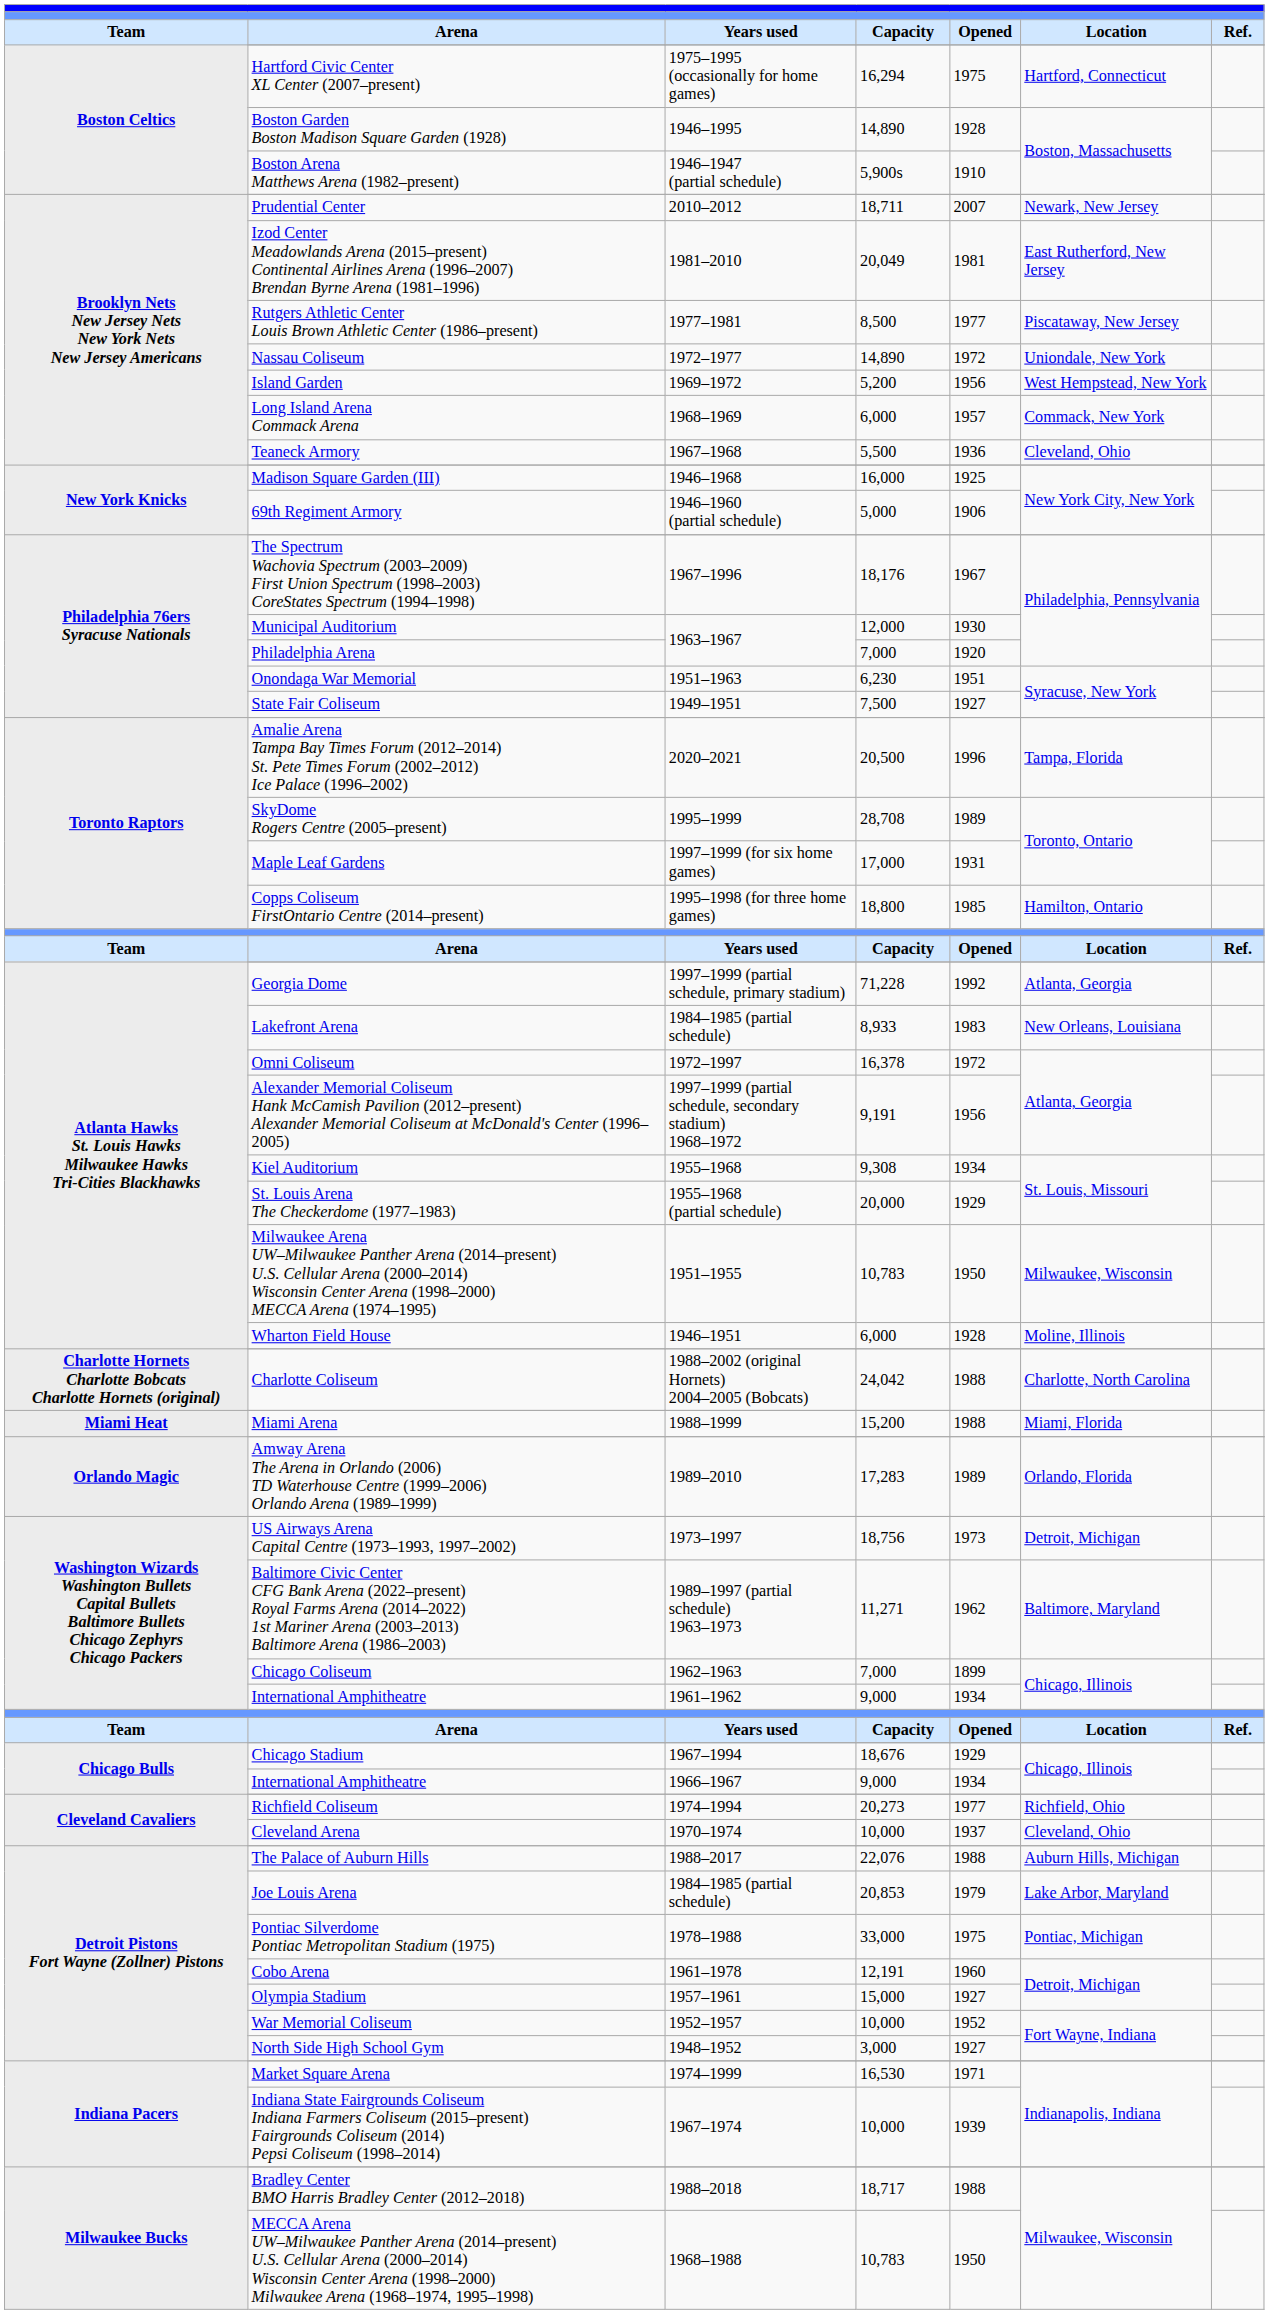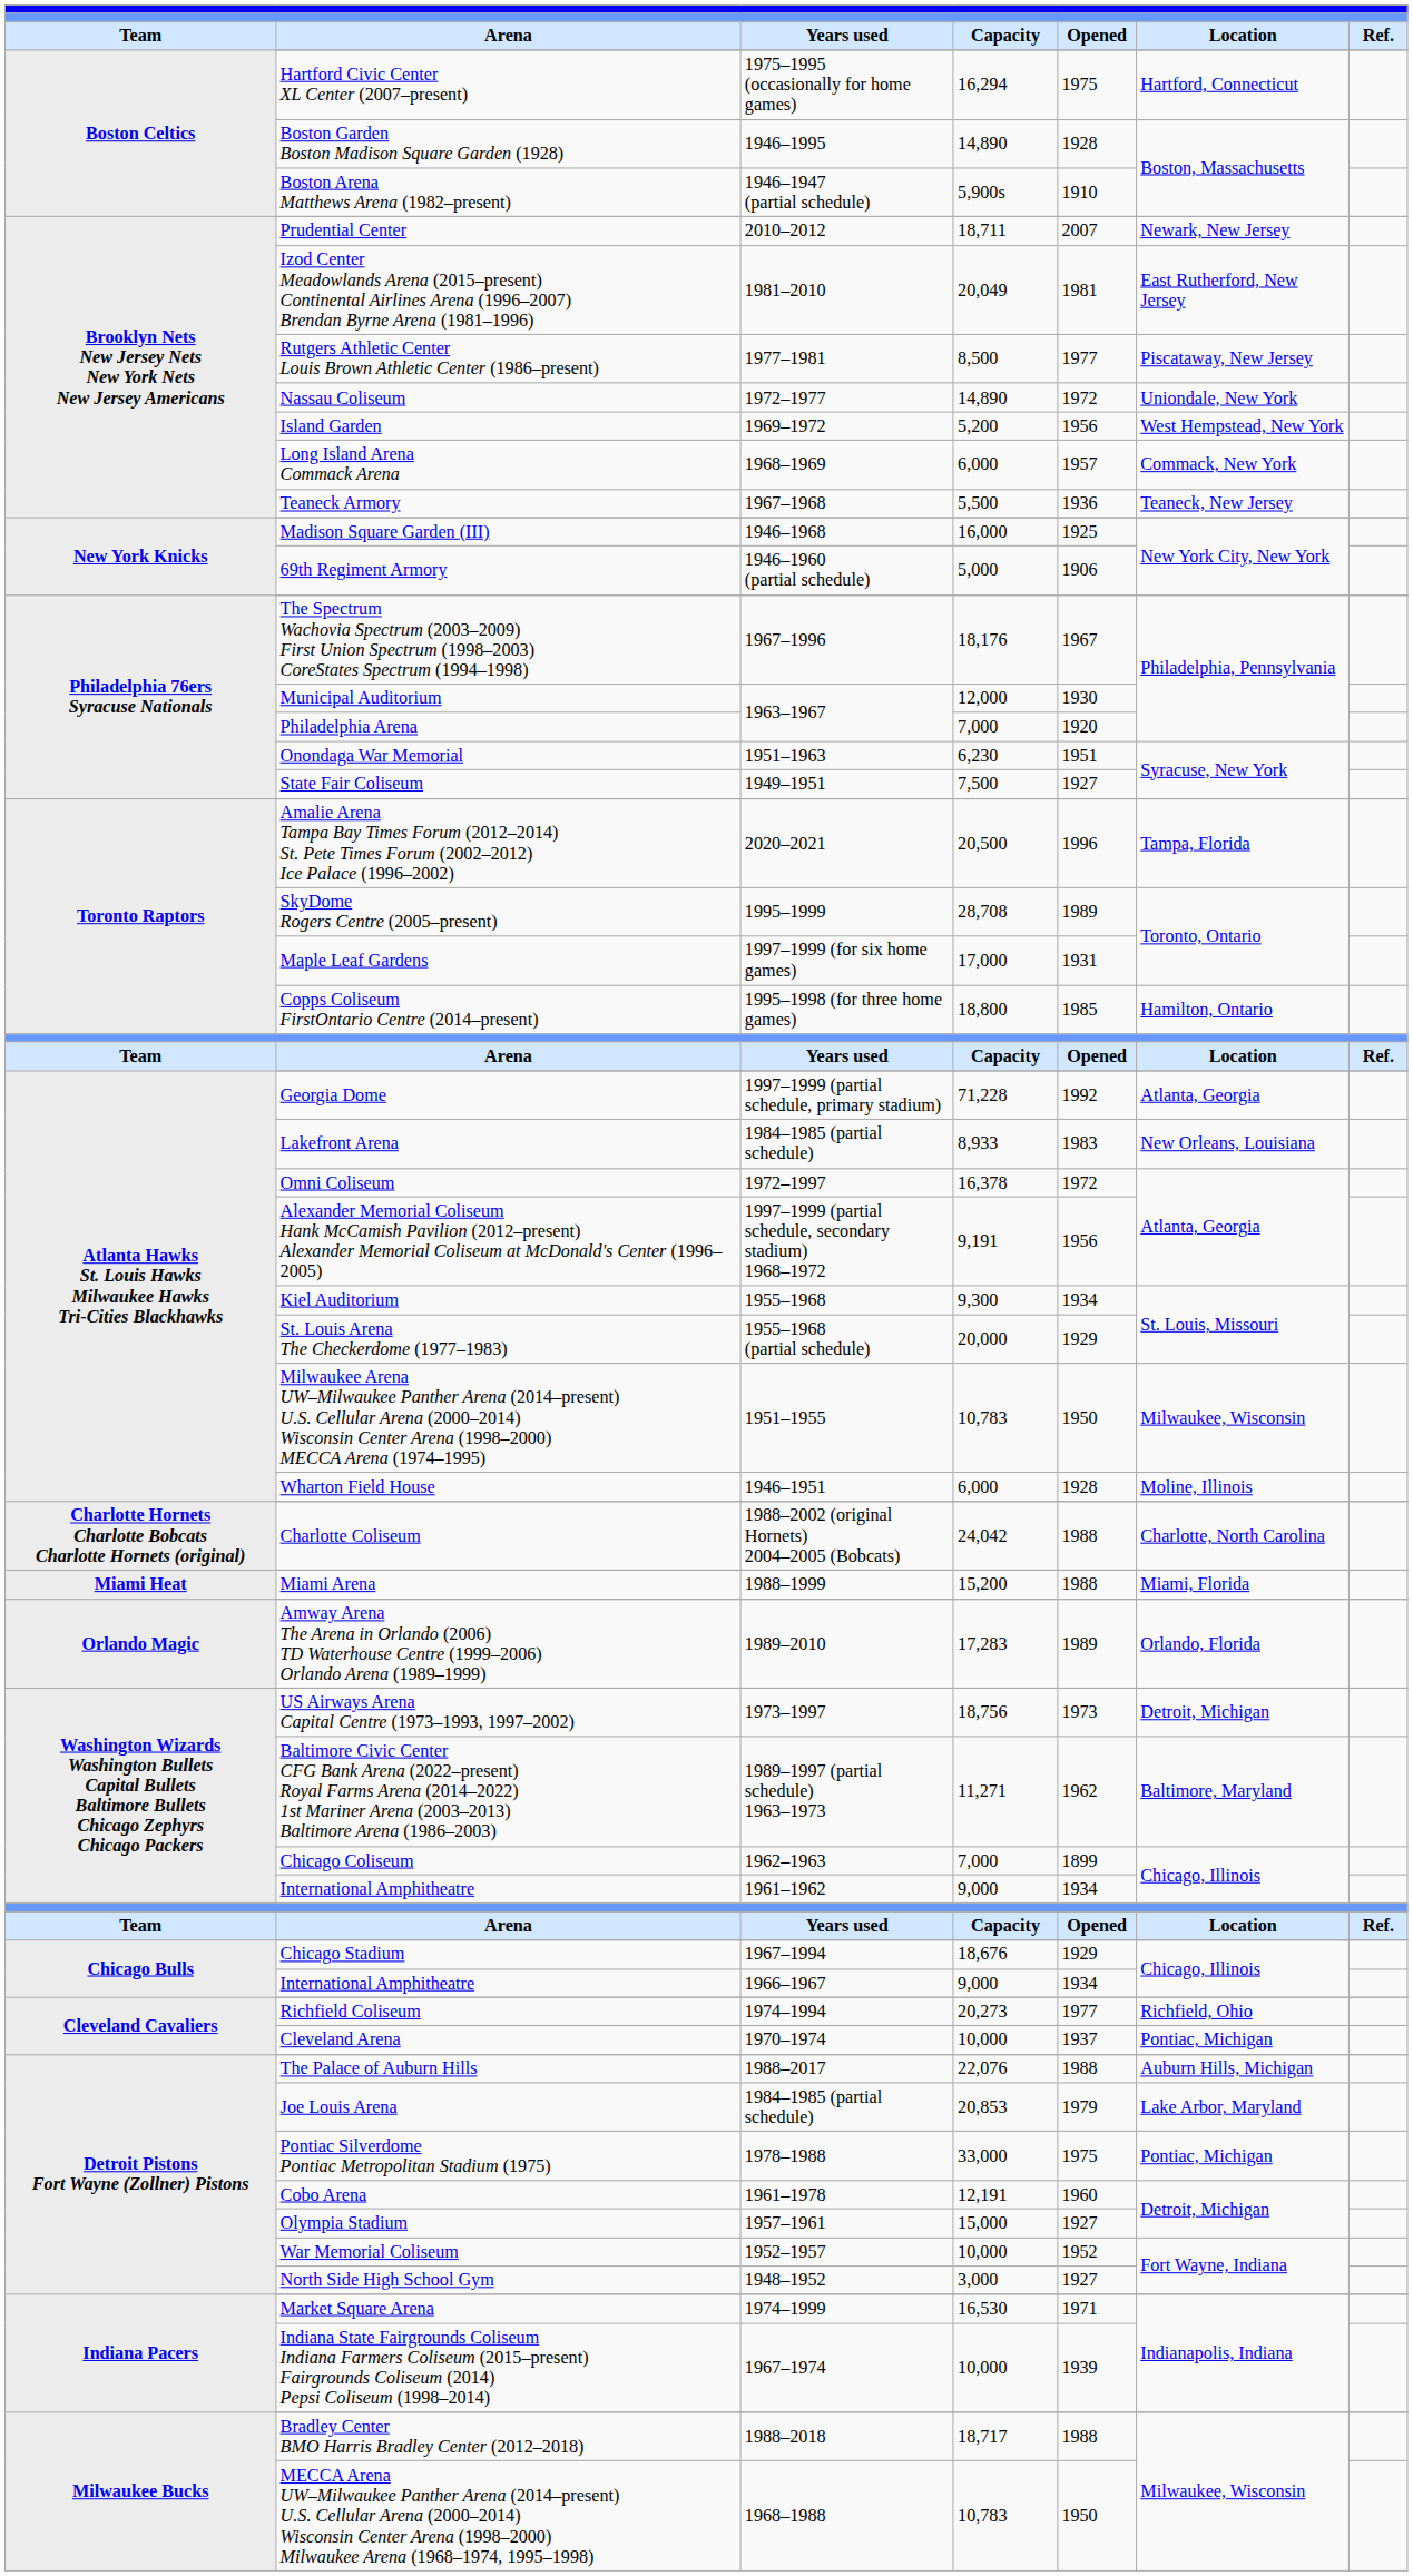Teaneck Armory | column 6: Cleveland, Ohio -> Teaneck, New Jersey
Kiel Auditorium | column 4: 9,308 -> 9,300
Cleveland Arena | column 6: Cleveland, Ohio -> Pontiac, Michigan
